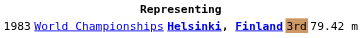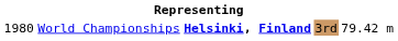World Championships | column 1: 1983 -> 1980
